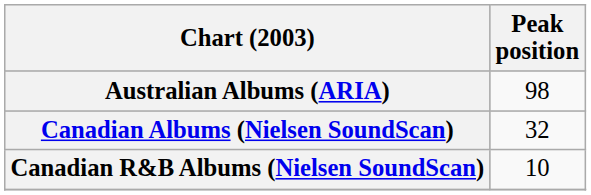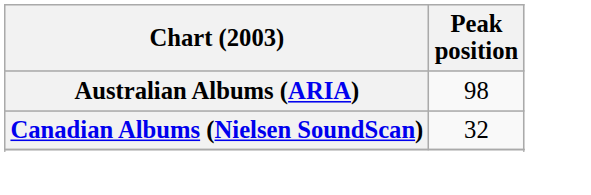- row: Canadian R&B Albums (Nielsen SoundScan) | 10
